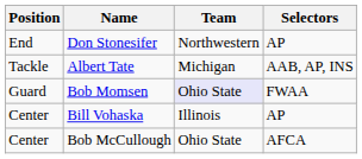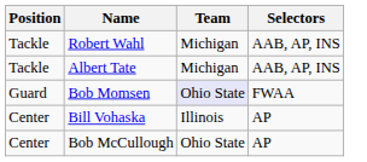- row: End | Don Stonesifer | Northwestern | AP
+ row: Tackle | Robert Wahl | Michigan | AAB, AP, INS
Bob McCullough | Selectors: AFCA -> AP
